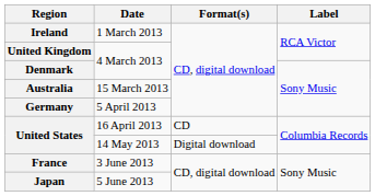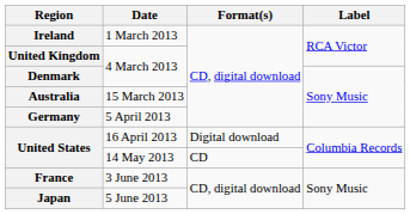United States / 16 April 2013 | Format(s): CD -> Digital download
United States / 14 May 2013 | Format(s): Digital download -> CD
